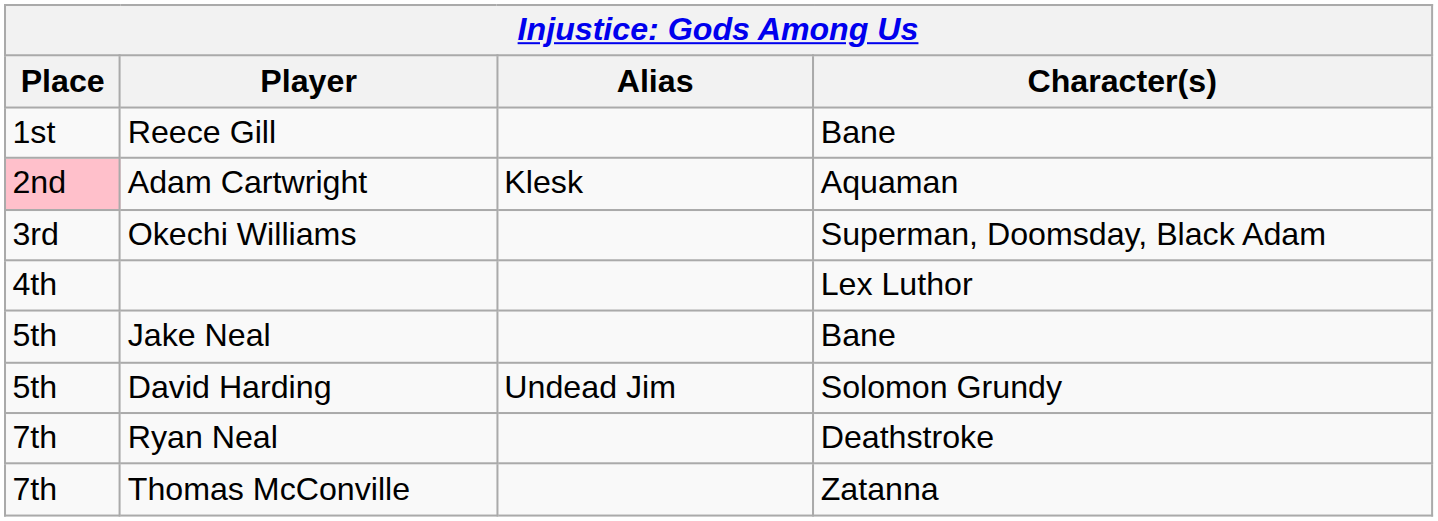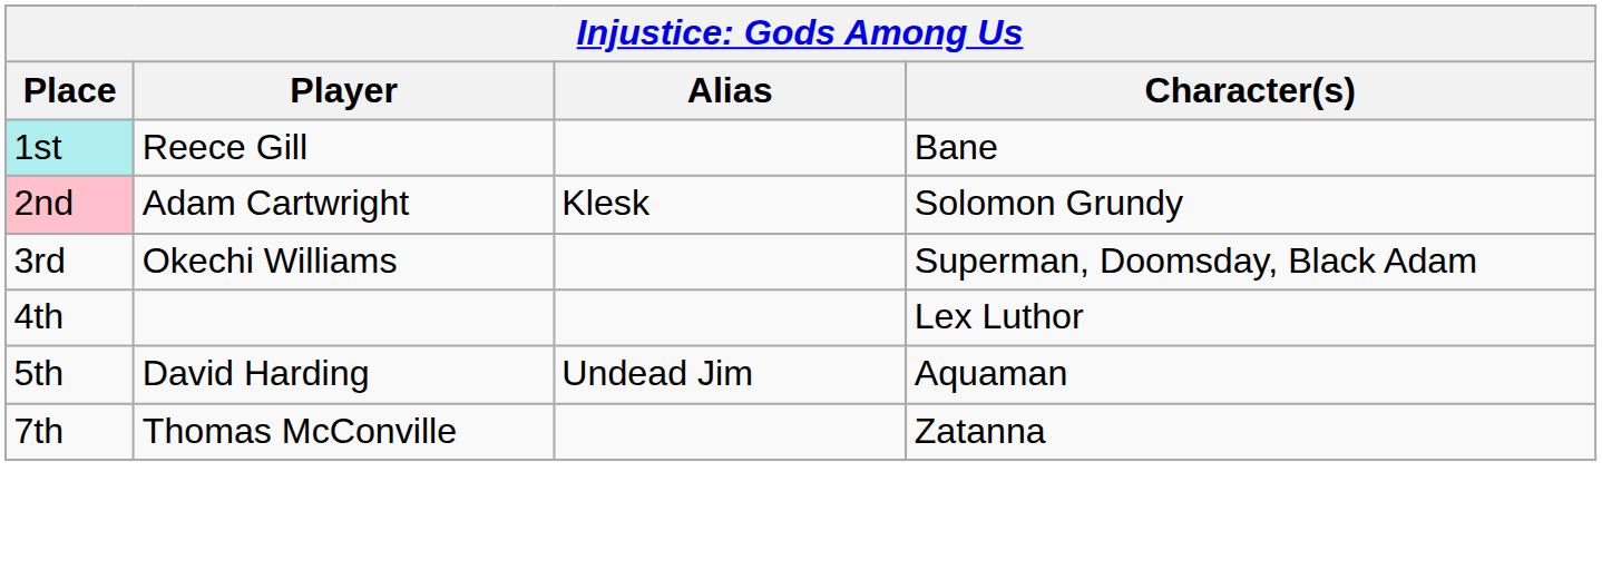Reece Gill | Place: no background -> paleturquoise background
Adam Cartwright | Character(s): Aquaman -> Solomon Grundy
- row: 5th | Jake Neal | Bane
David Harding | Character(s): Solomon Grundy -> Aquaman
- row: 7th | Ryan Neal | Deathstroke
